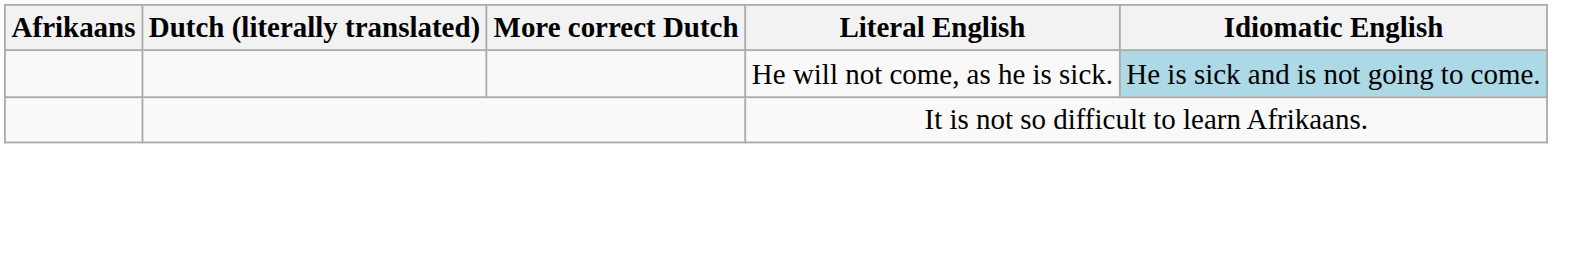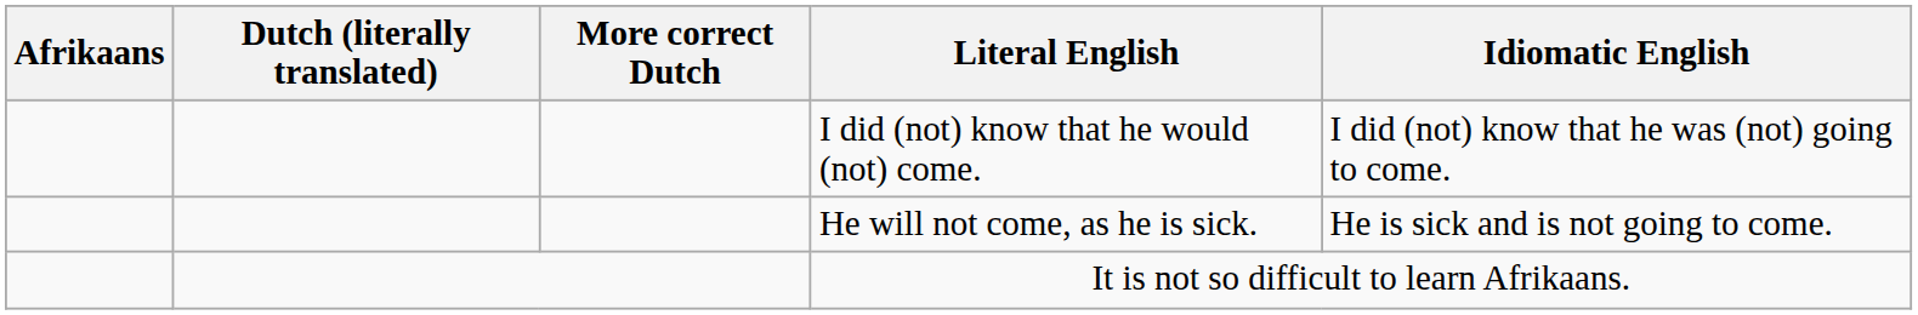+ row: I did (not) know that he would (not) come. | I did (not) know that he was (not) going to come.
He will not come, as he is sick. | Idiomatic English: lightblue background -> no background
